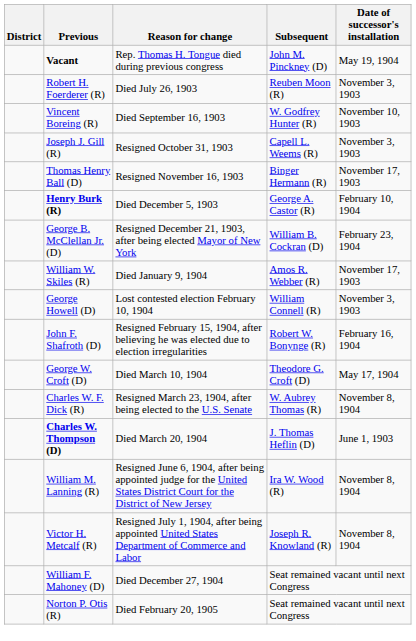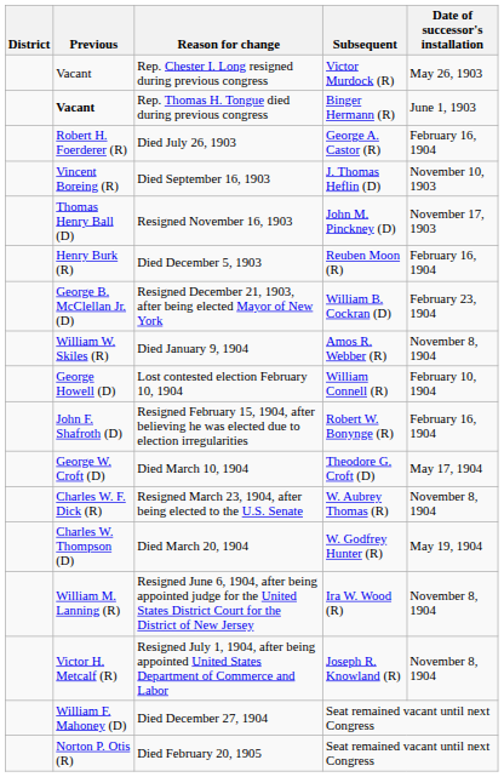+ row: Vacant | Rep. Chester I. Long resigned during previous congress | Victor Murdock (R) | May 26, 1903
Rep. Thomas H. Tongue died during previous congress | Subsequent: John M. Pinckney (D) -> Binger Hermann (R)
Rep. Thomas H. Tongue died during previous congress | Date of successor's installation: May 19, 1904 -> June 1, 1903
Died July 26, 1903 | Subsequent: Reuben Moon (R) -> George A. Castor (R)
Died July 26, 1903 | Date of successor's installation: November 3, 1903 -> February 16, 1904
Died September 16, 1903 | Subsequent: W. Godfrey Hunter (R) -> J. Thomas Heflin (D)
- row: Joseph J. Gill (R) | Resigned October 31, 1903 | Capell L. Weems (R) | November 3, 1903
Resigned November 16, 1903 | Subsequent: Binger Hermann (R) -> John M. Pinckney (D)
Died December 5, 1903 | Previous: bold -> normal
Died December 5, 1903 | Subsequent: George A. Castor (R) -> Reuben Moon (R)
Died December 5, 1903 | Date of successor's installation: February 10, 1904 -> February 16, 1904
Died January 9, 1904 | Date of successor's installation: November 17, 1903 -> November 8, 1904
Lost contested election February 10, 1904 | Date of successor's installation: November 3, 1903 -> February 10, 1904
Died March 20, 1904 | Previous: bold -> normal
Died March 20, 1904 | Subsequent: J. Thomas Heflin (D) -> W. Godfrey Hunter (R)
Died March 20, 1904 | Date of successor's installation: June 1, 1903 -> May 19, 1904
